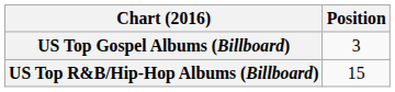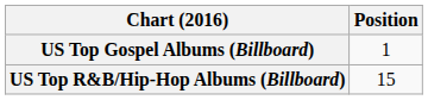US Top Gospel Albums (Billboard) | Position: 3 -> 1
